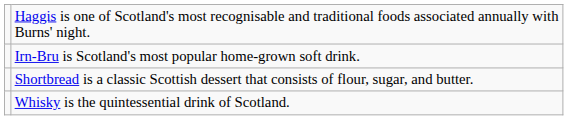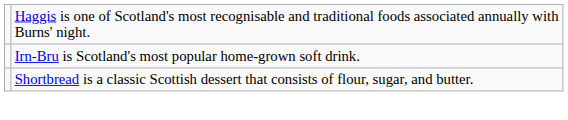- row: Whisky is the quintessential drink of Scotland.
